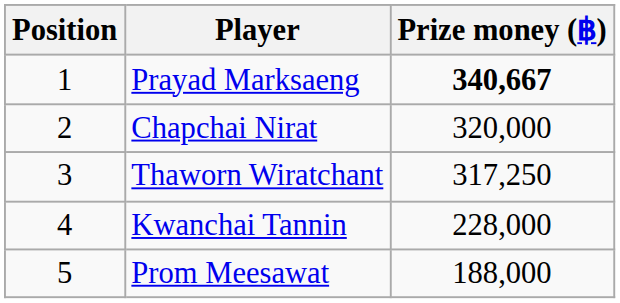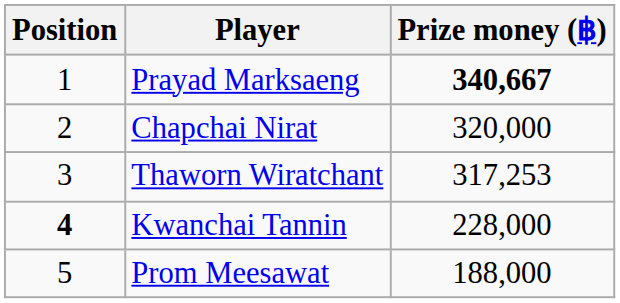Thaworn Wiratchant | Prize money (฿): 317,250 -> 317,253
Kwanchai Tannin | Position: normal -> bold
